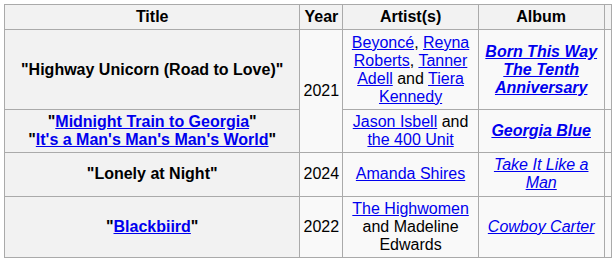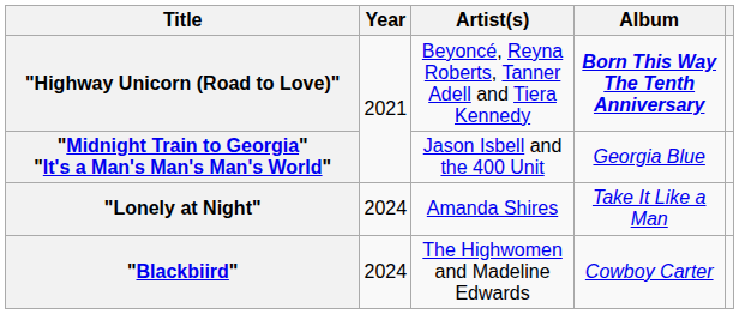"Midnight Train to Georgia" "It's a Man's Man's Man's World" | Album: bold -> normal
"Blackbiird" | Year: 2022 -> 2024
